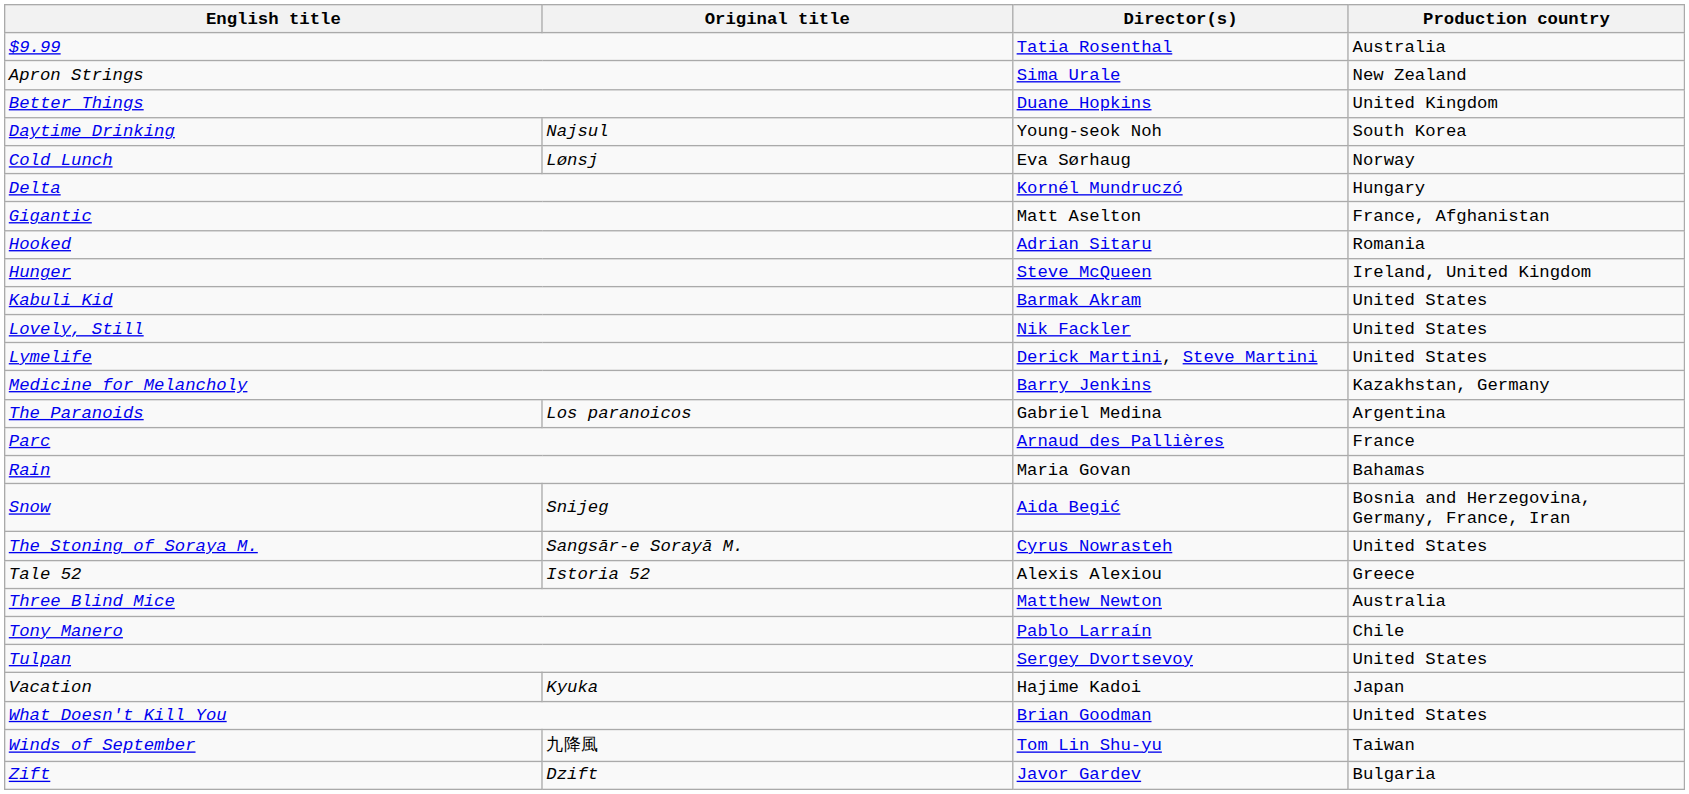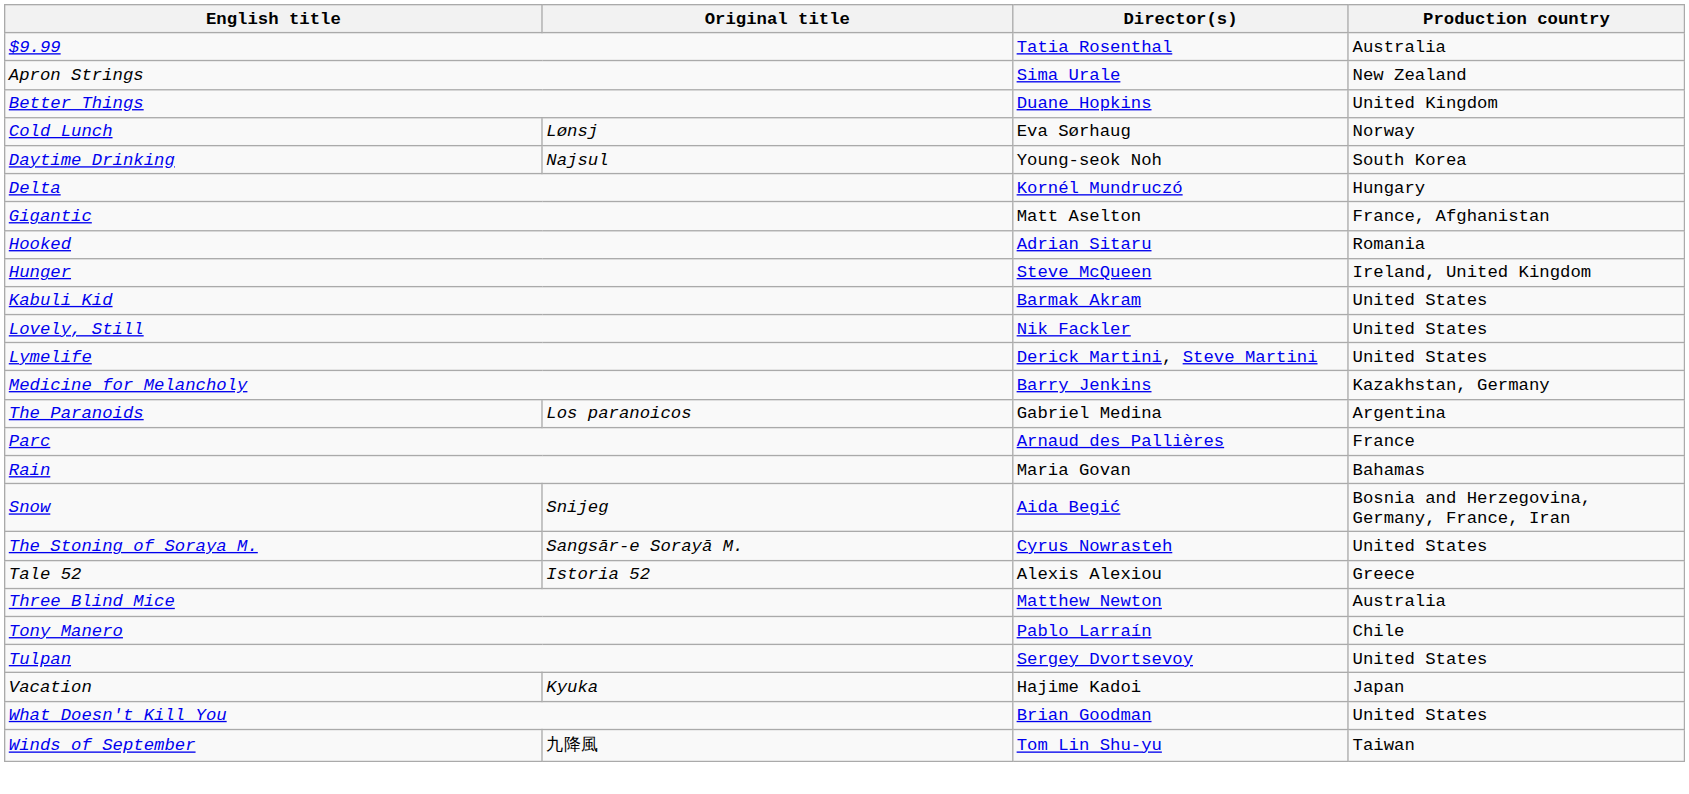rows swapped: Cold Lunch <-> Daytime Drinking
- row: Zift | Dzift | Javor Gardev | Bulgaria
